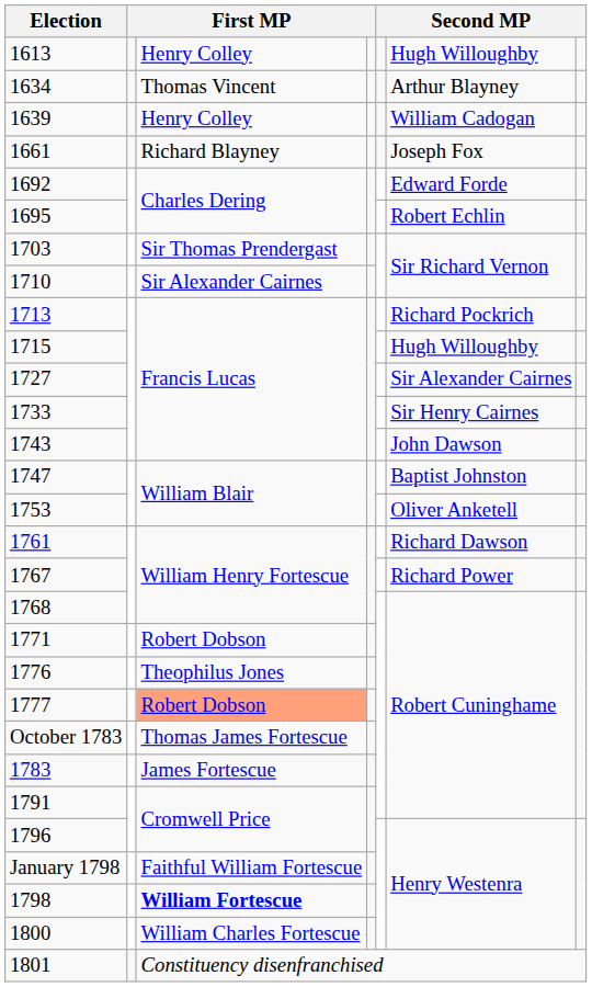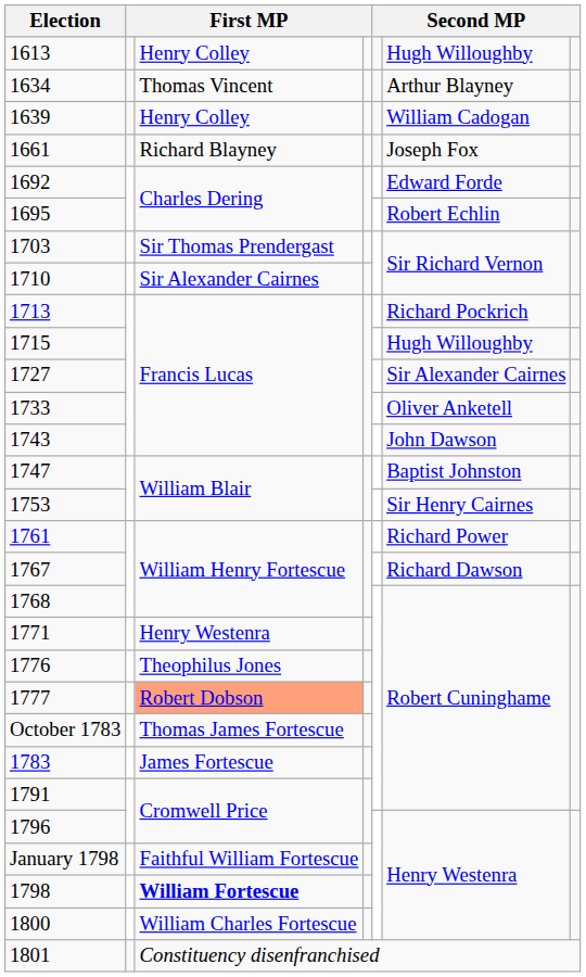1733 | column 6: Sir Henry Cairnes -> Oliver Anketell
1753 | column 6: Oliver Anketell -> Sir Henry Cairnes
1761 | column 6: Richard Dawson -> Richard Power
1767 | column 6: Richard Power -> Richard Dawson
1771 | column 3: Robert Dobson -> Henry Westenra
